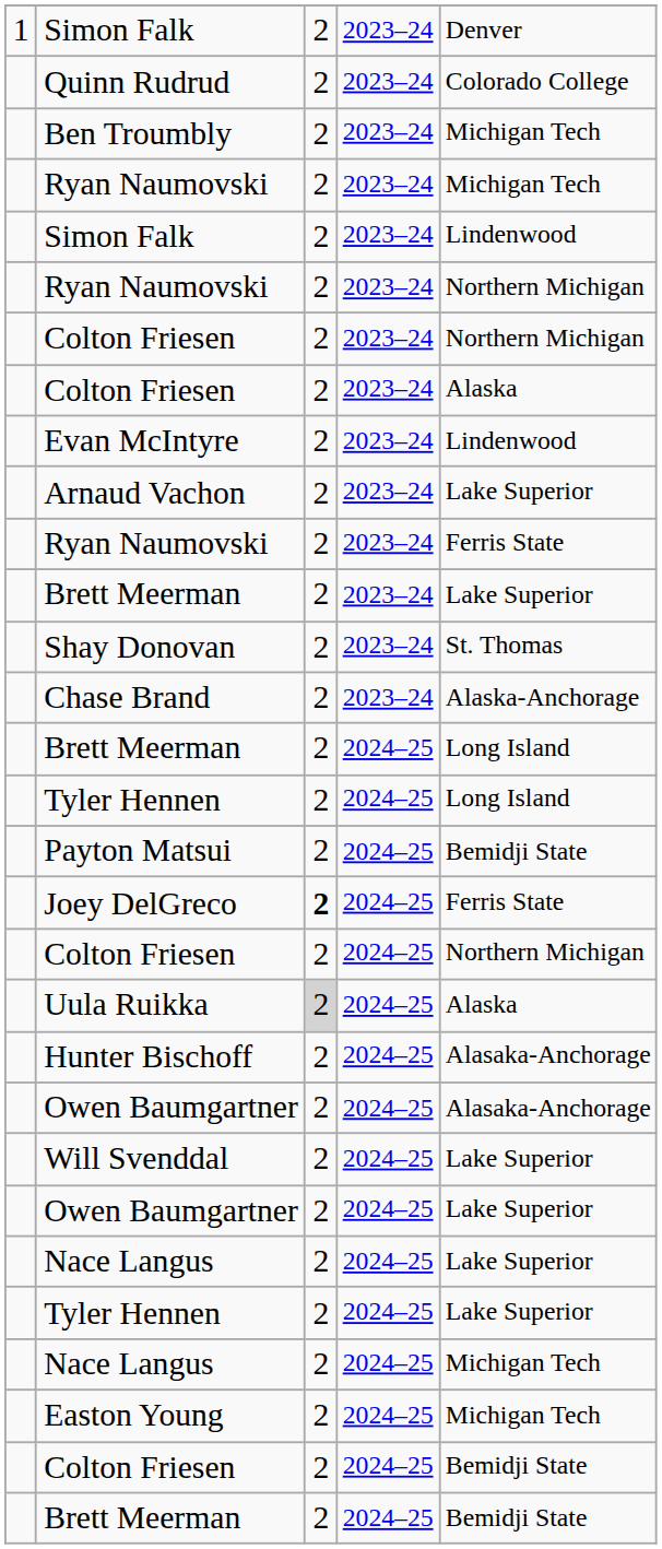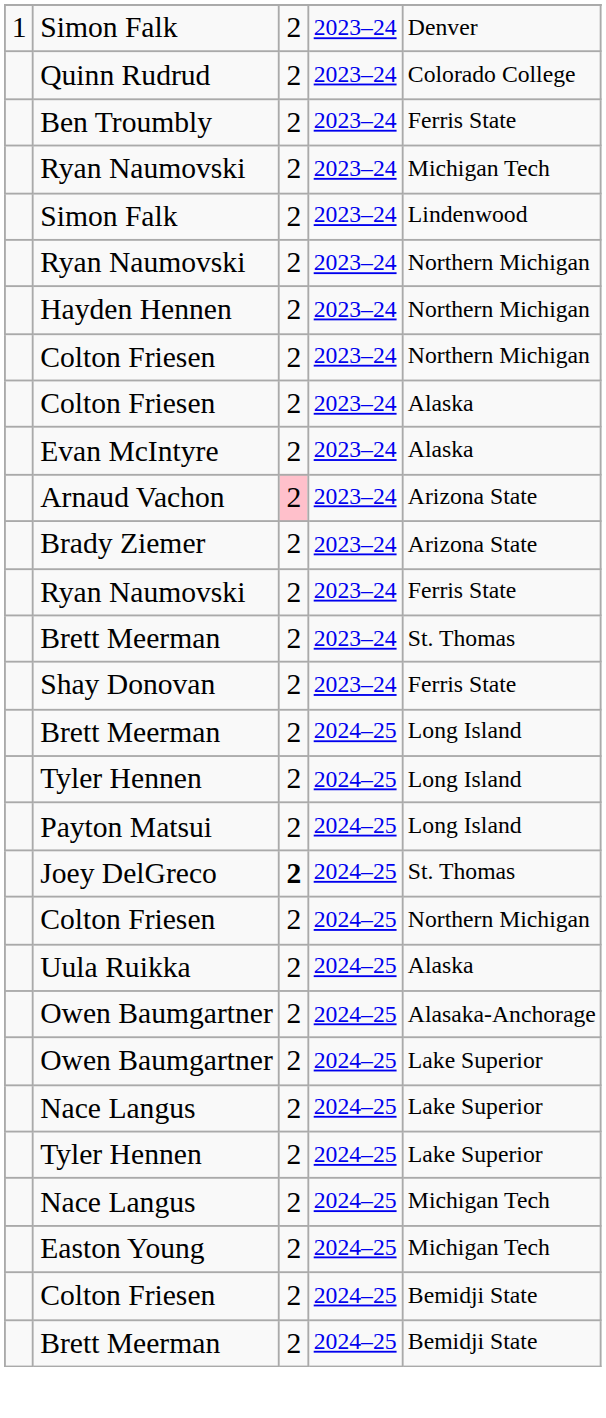Ben Troumbly | column 5: Michigan Tech -> Ferris State
+ row: Hayden Hennen | 2 | 2023–24 | Northern Michigan
Evan McIntyre | column 5: Lindenwood -> Alaska
Arnaud Vachon | column 3: no background -> pink background
Arnaud Vachon | column 5: Lake Superior -> Arizona State
+ row: Brady Ziemer | 2 | 2023–24 | Arizona State
Brett Meerman / 2023–24 | column 5: Lake Superior -> St. Thomas
Shay Donovan | column 5: St. Thomas -> Ferris State
- row: Chase Brand | 2 | 2023–24 | Alaska-Anchorage
Payton Matsui | column 5: Bemidji State -> Long Island
Joey DelGreco | column 5: Ferris State -> St. Thomas
Uula Ruikka | column 3: lightgrey background -> no background
- row: Hunter Bischoff | 2 | 2024–25 | Alasaka-Anchorage
- row: Will Svenddal | 2 | 2024–25 | Lake Superior
